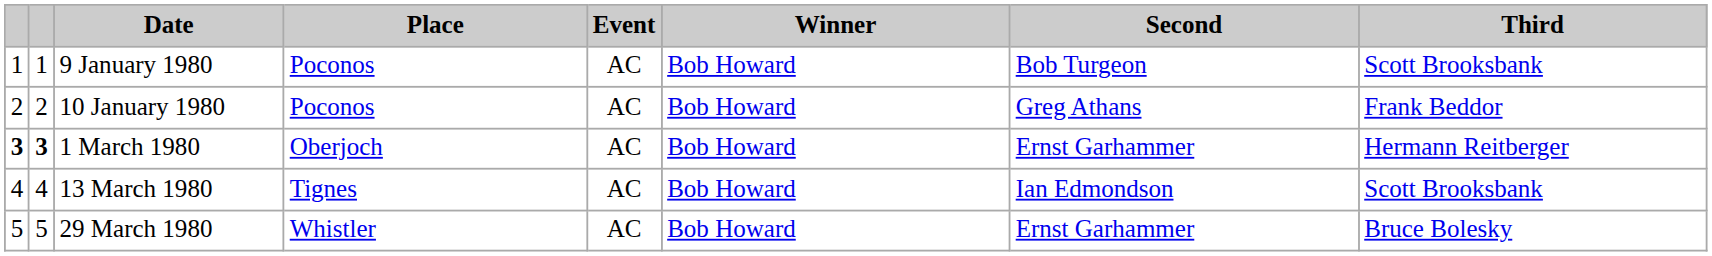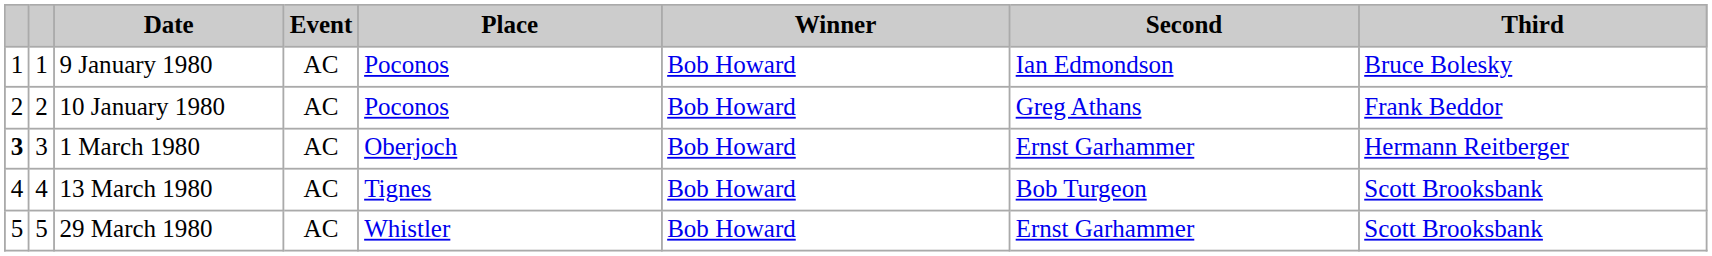columns swapped: Place <-> Event
9 January 1980 | Second: Bob Turgeon -> Ian Edmondson
9 January 1980 | Third: Scott Brooksbank -> Bruce Bolesky
1 March 1980 | column 2: bold -> normal
13 March 1980 | Second: Ian Edmondson -> Bob Turgeon
29 March 1980 | Third: Bruce Bolesky -> Scott Brooksbank
